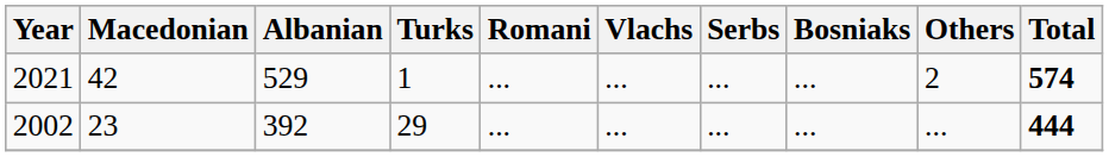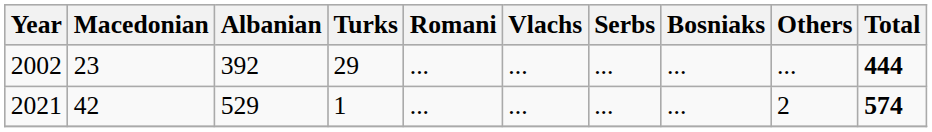rows swapped: 2002 <-> 2021
